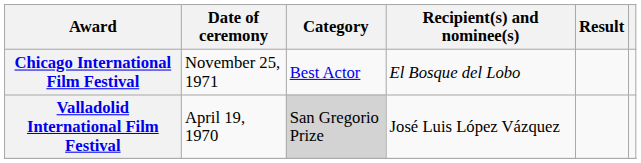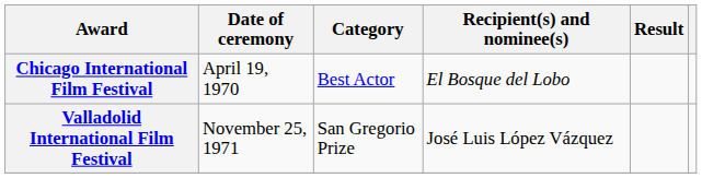Chicago International Film Festival | Date of ceremony: November 25, 1971 -> April 19, 1970
Valladolid International Film Festival | Date of ceremony: April 19, 1970 -> November 25, 1971
Valladolid International Film Festival | Category: lightgrey background -> no background
